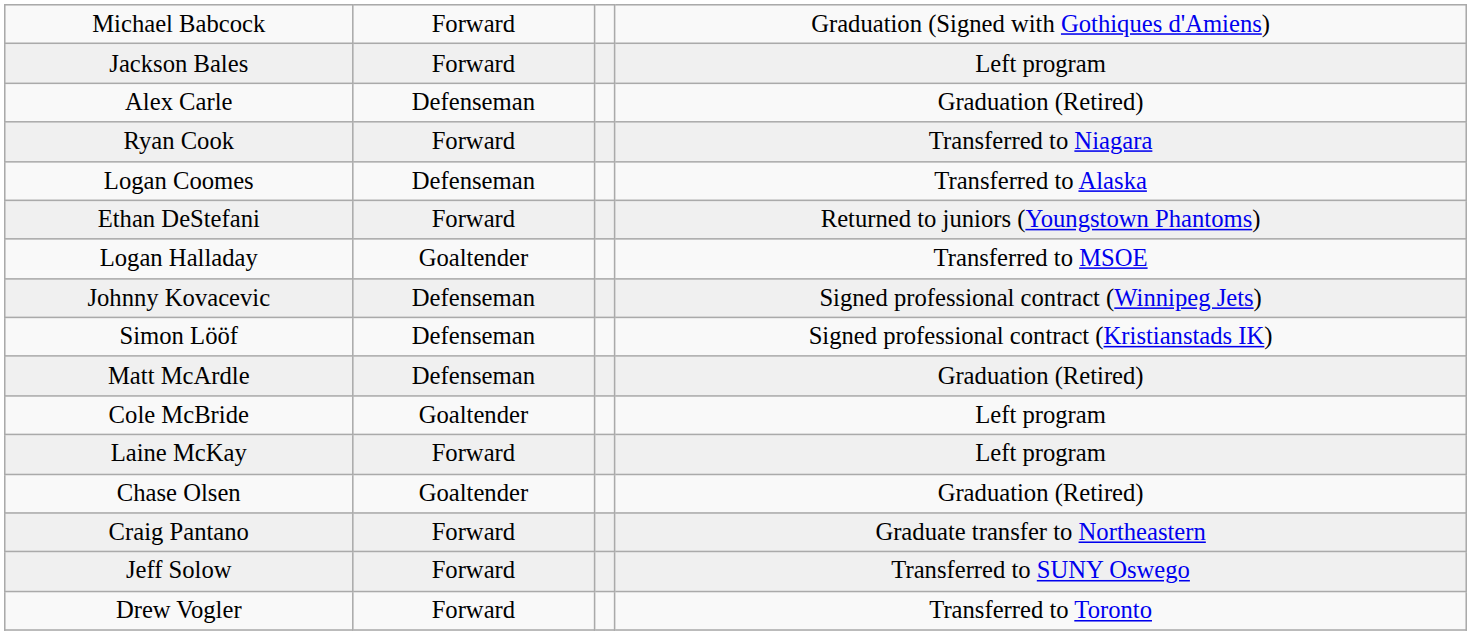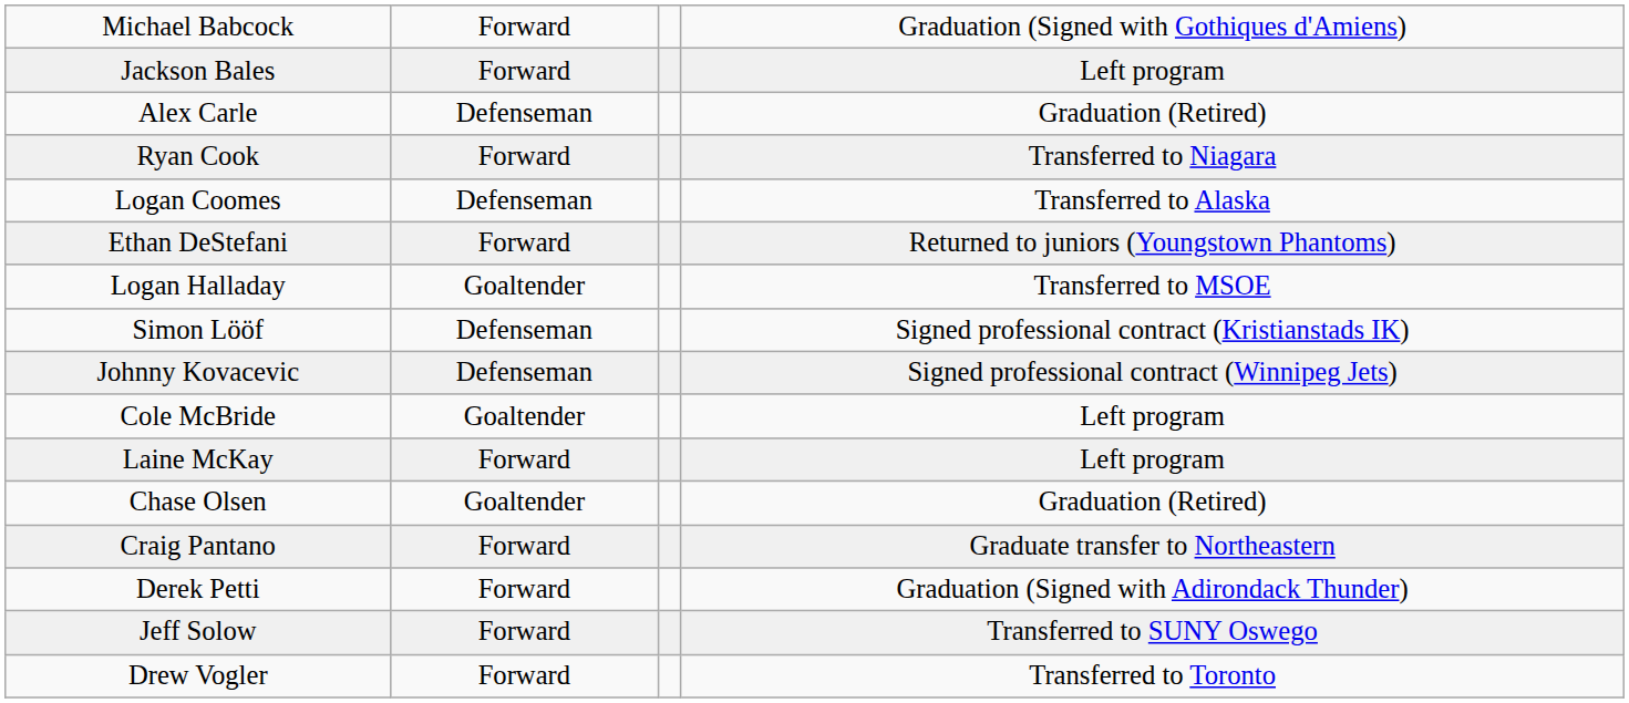rows swapped: Johnny Kovacevic <-> Simon Lööf
- row: Matt McArdle | Defenseman | Graduation (Retired)
+ row: Derek Petti | Forward | Graduation (Signed with Adirondack Thunder)
